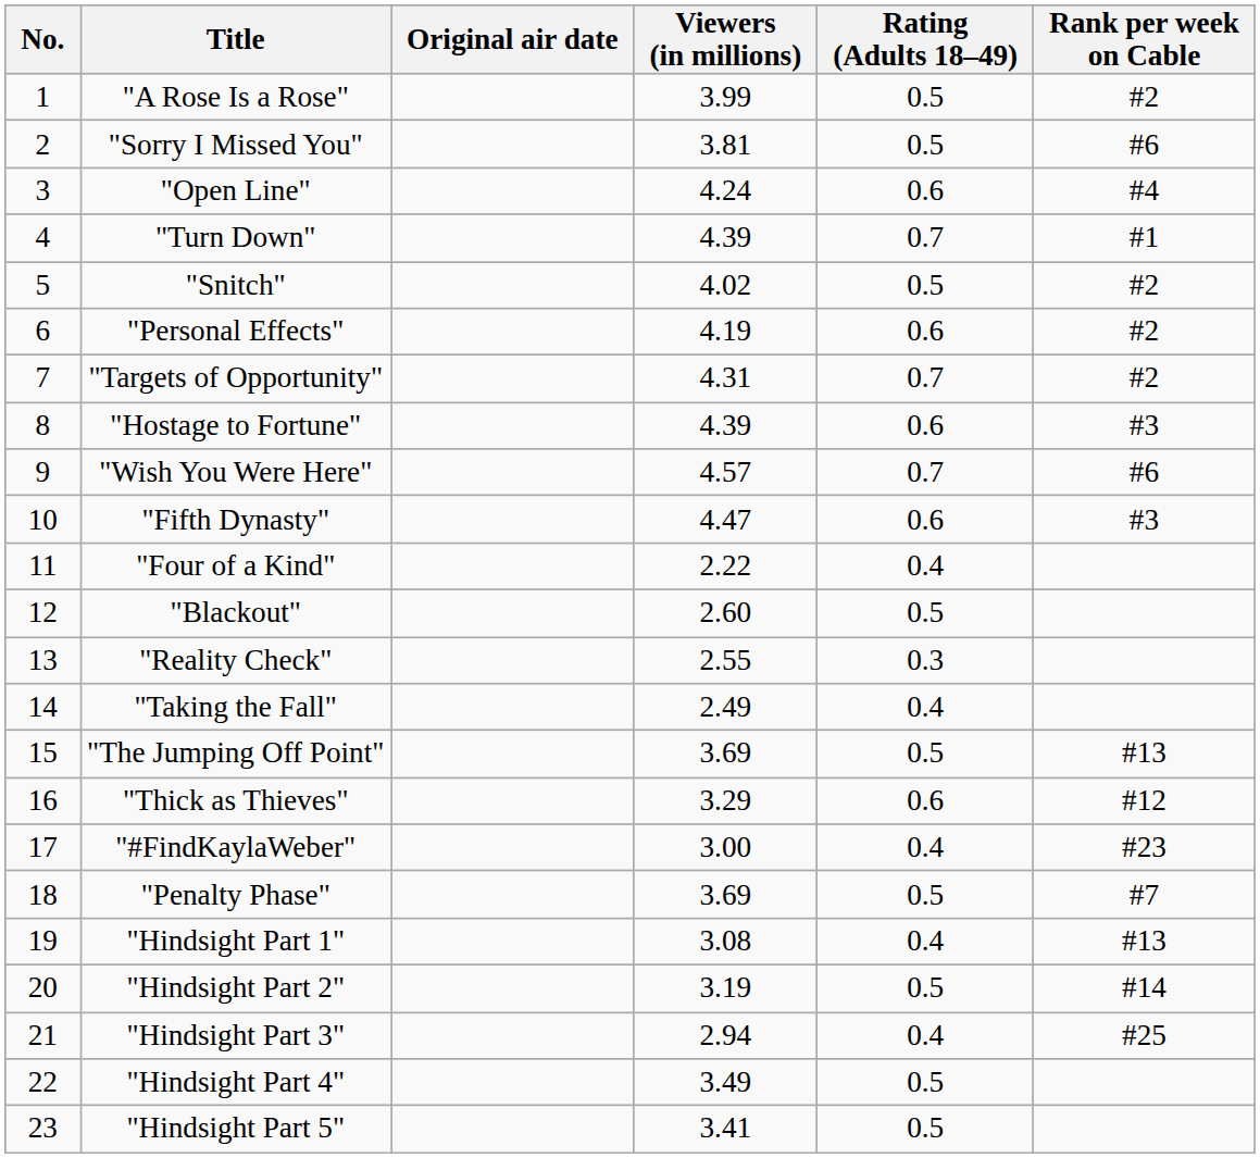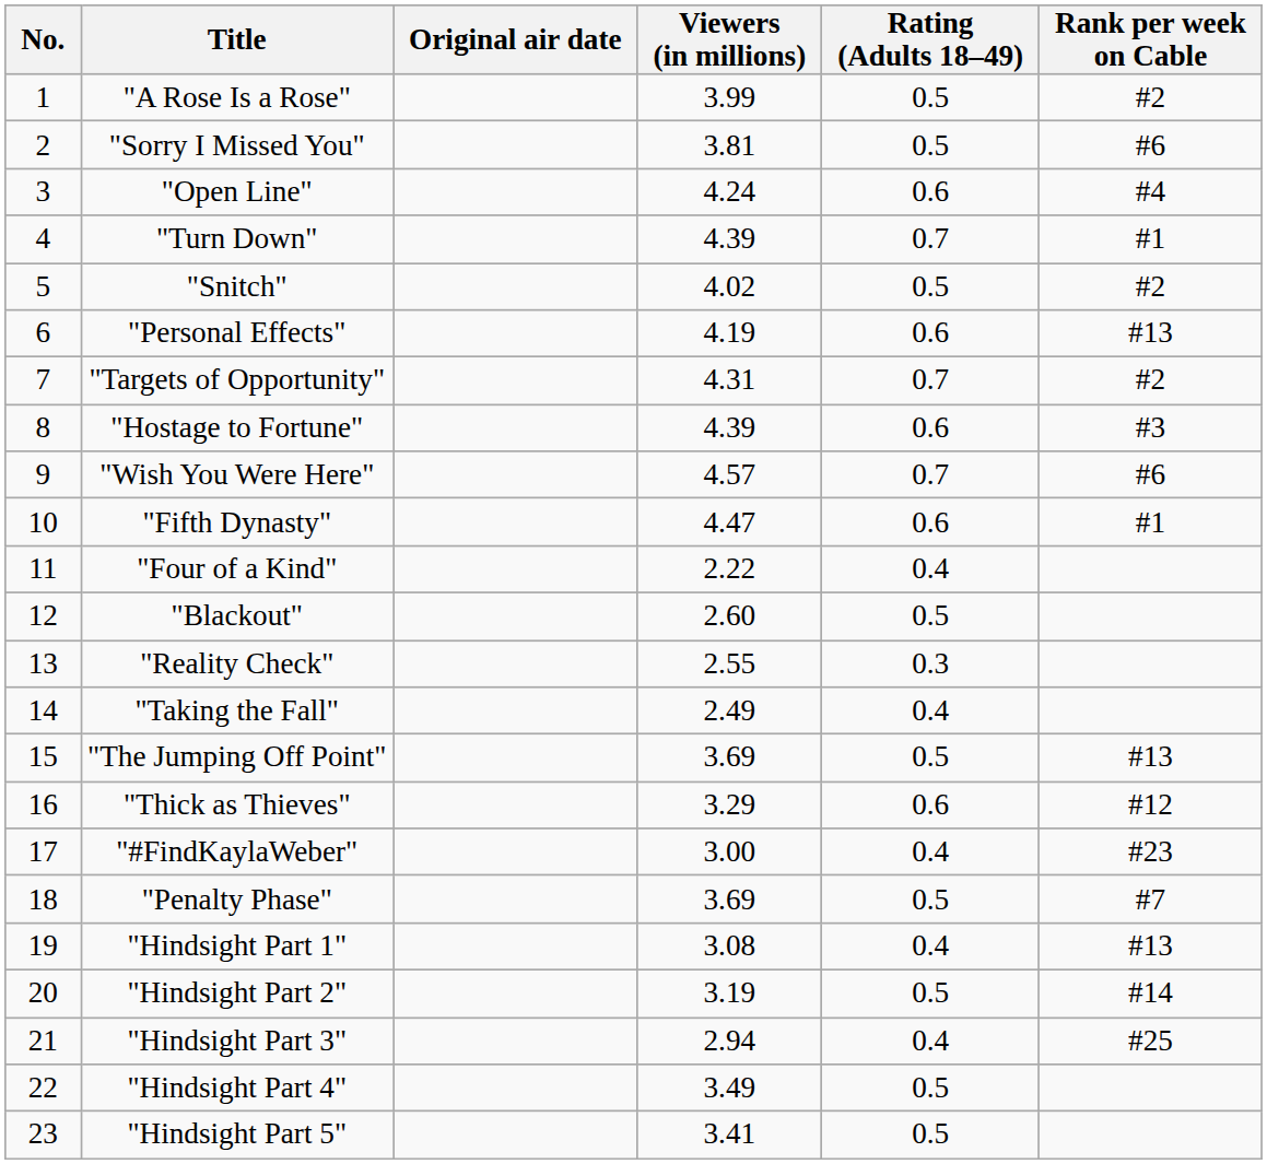"Personal Effects" | Rank per week on Cable: #2 -> #13
"Fifth Dynasty" | Rank per week on Cable: #3 -> #1
